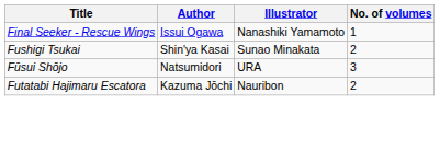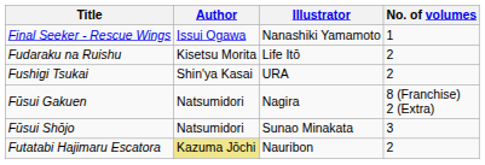+ row: Fudaraku na Ruishu | Kisetsu Morita | Life Itō | 2
Fushigi Tsukai | Illustrator: Sunao Minakata -> URA
+ row: Fūsui Gakuen | Natsumidori | Nagira | 8 (Franchise) 2 (Extra)
Fūsui Shōjo | Illustrator: URA -> Sunao Minakata
Futatabi Hajimaru Escatora | Author: no background -> khaki background
